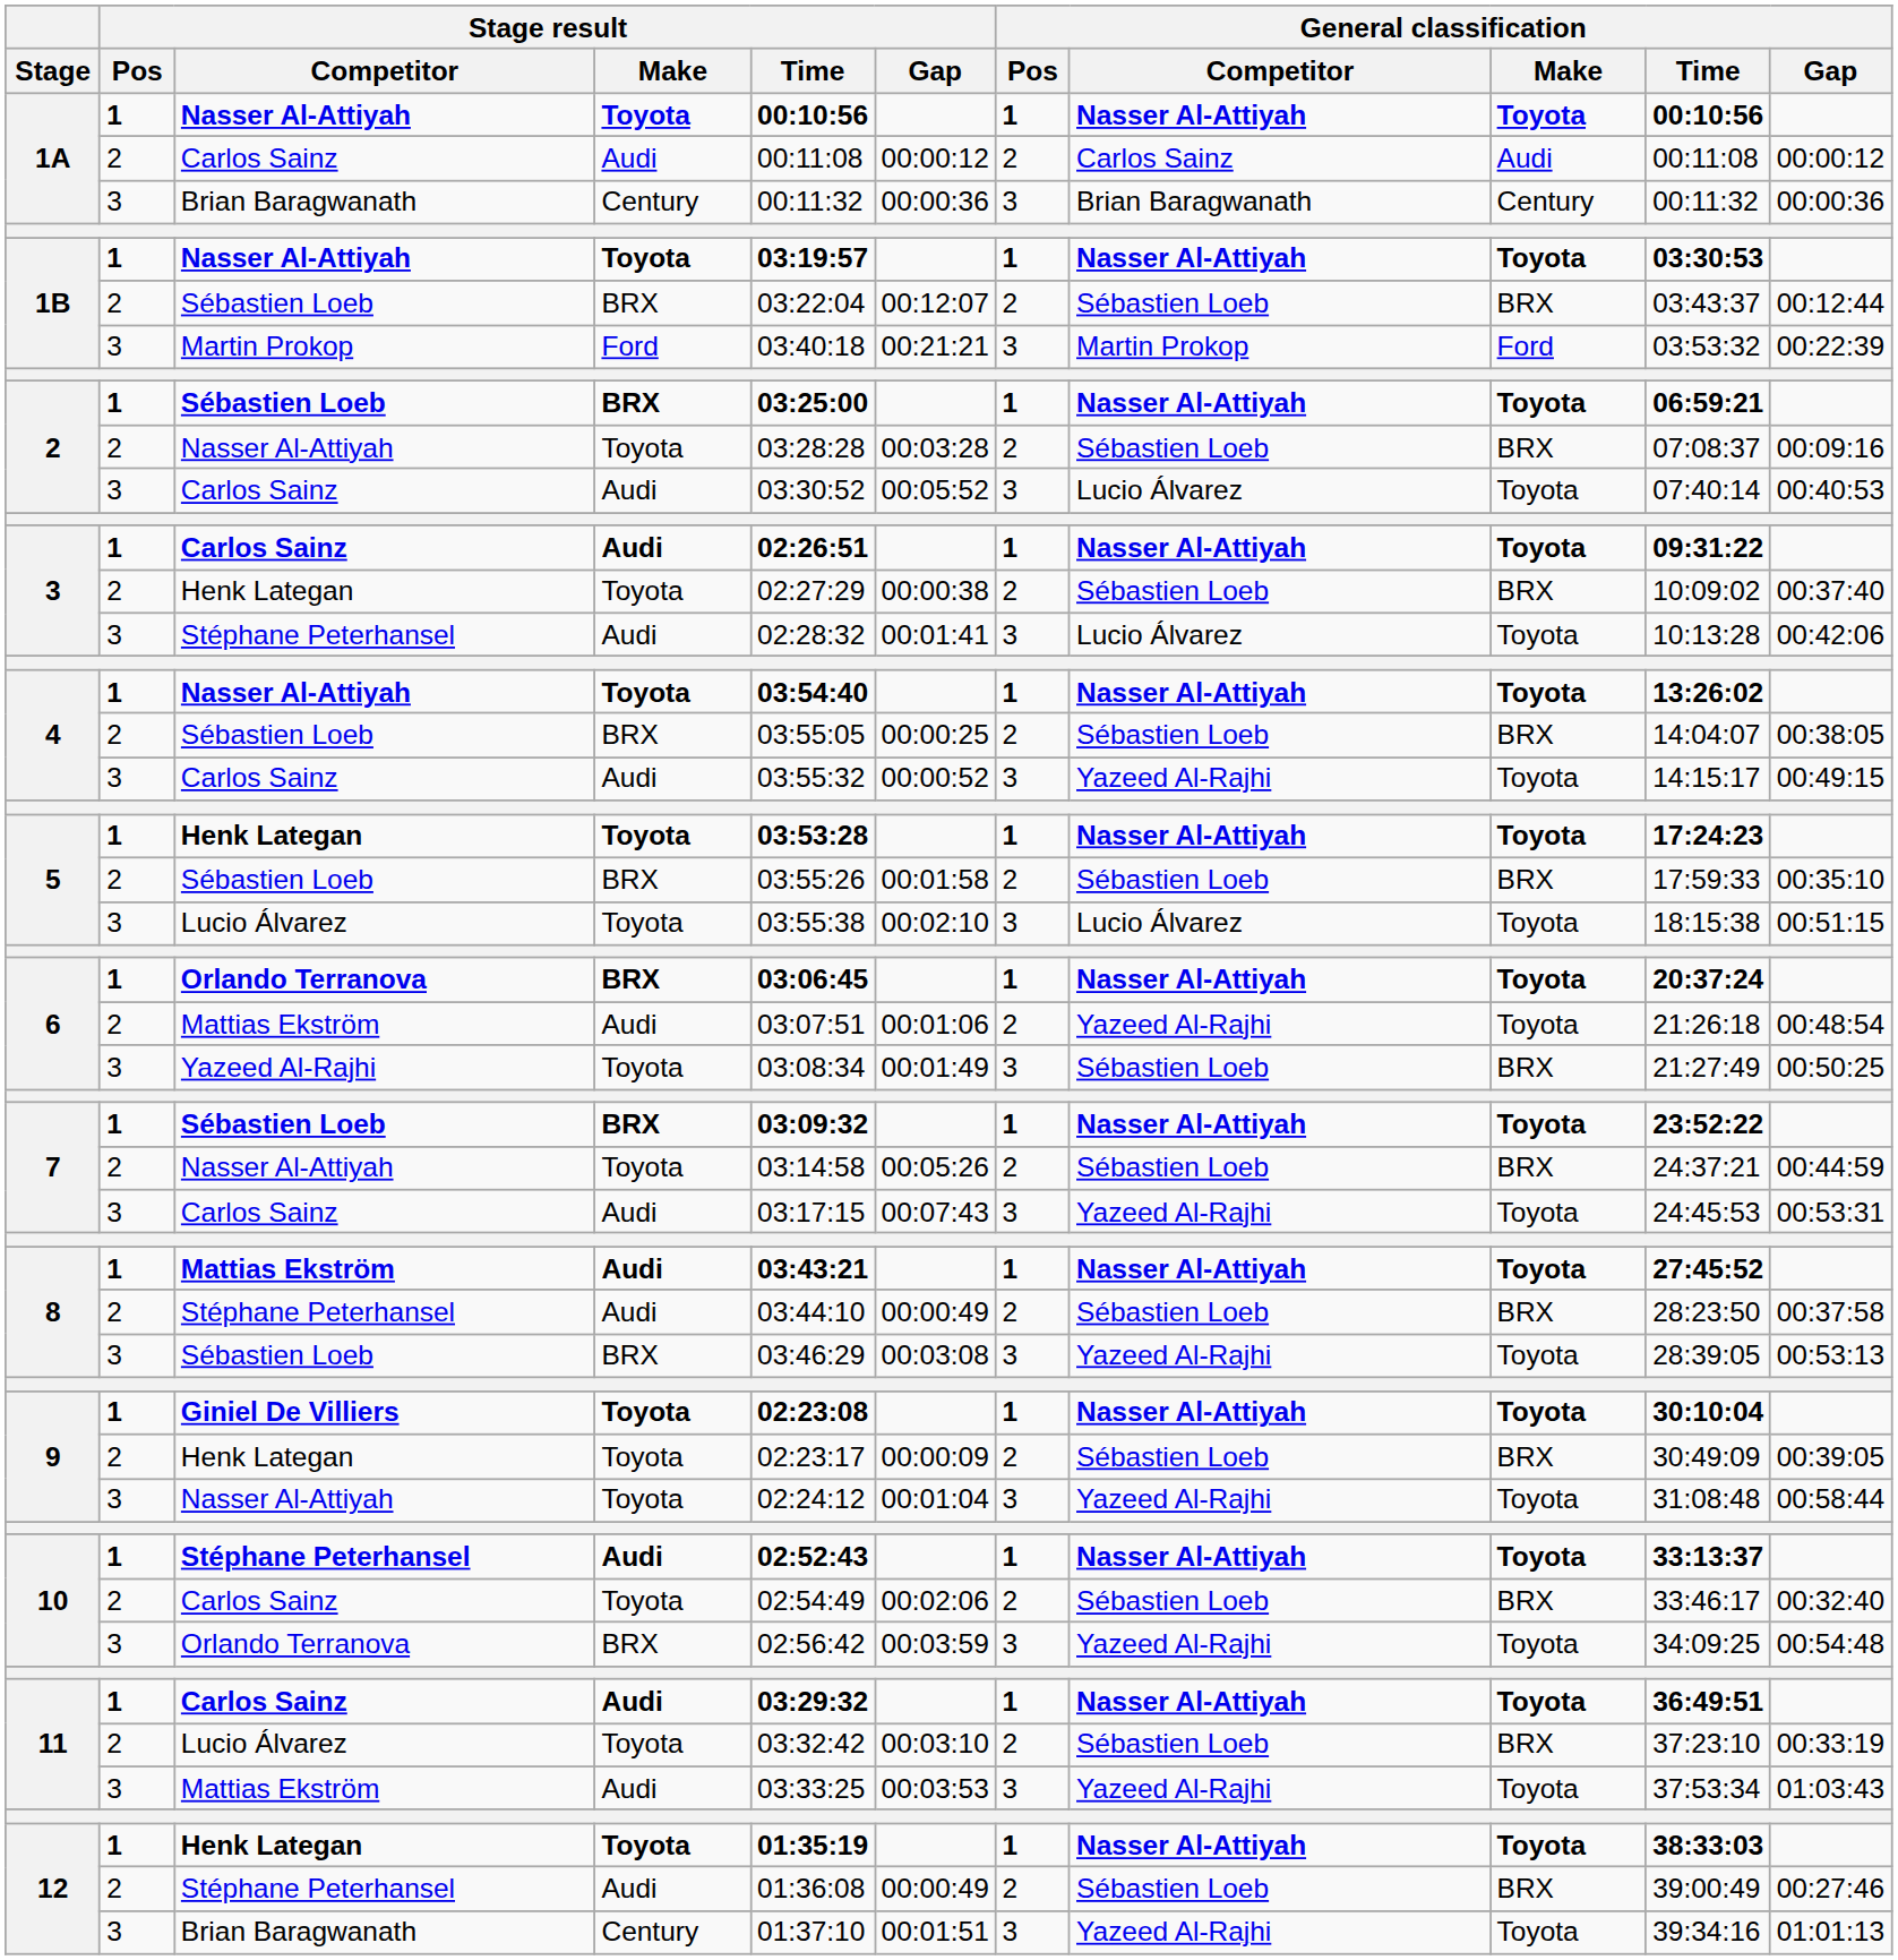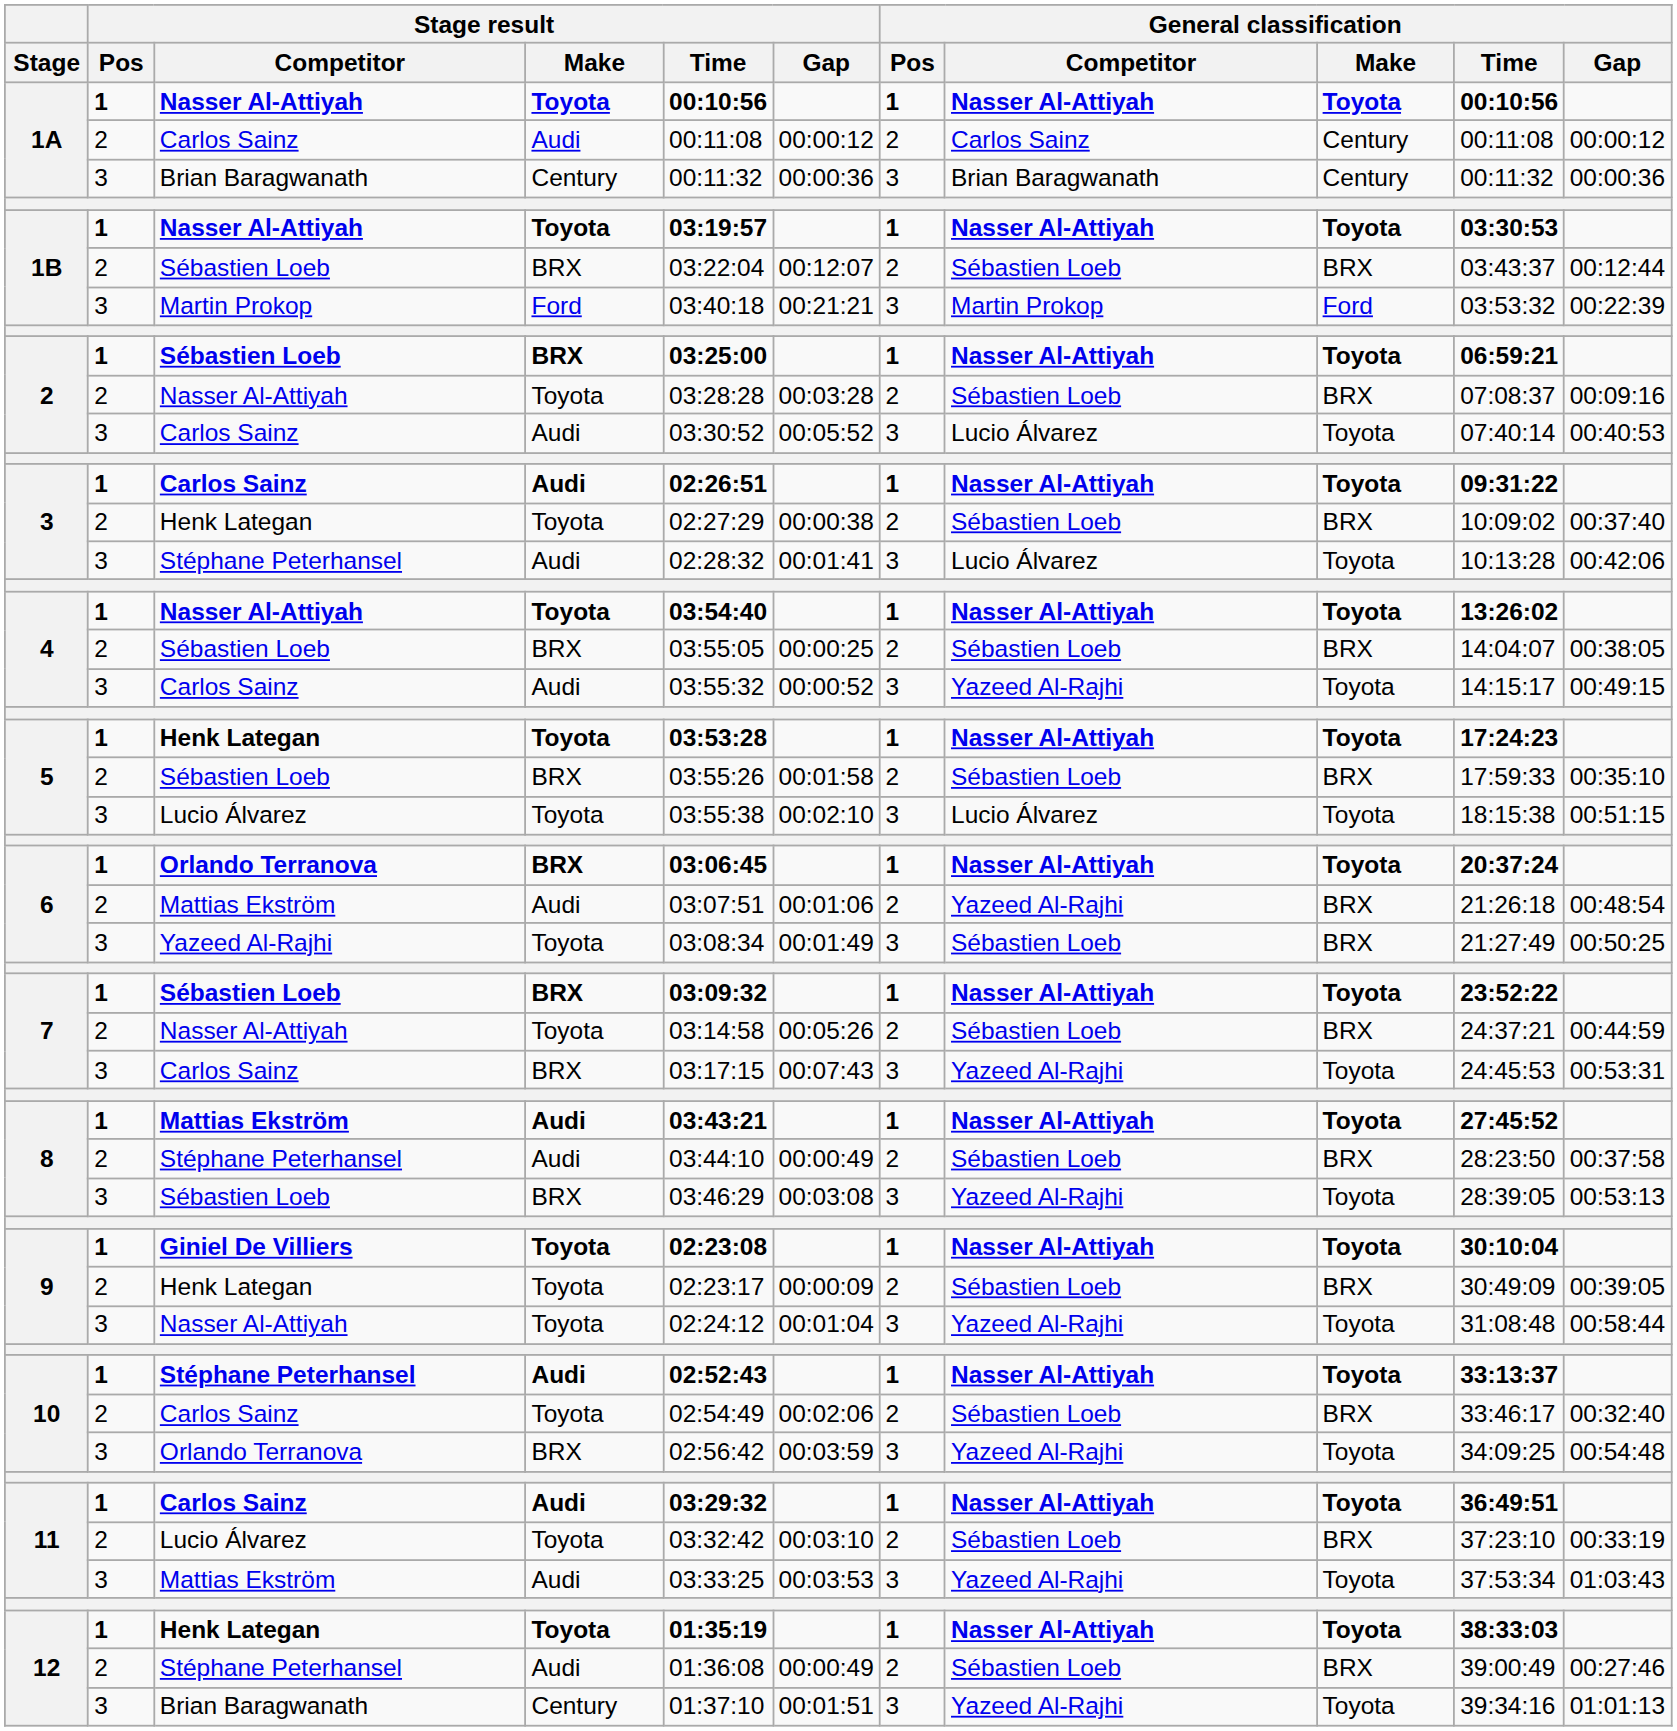1A / Carlos Sainz | General classification / Make: Audi -> Century
6 / Mattias Ekström | General classification / Make: Toyota -> BRX
7 / Carlos Sainz | Stage result / Make: Audi -> BRX
